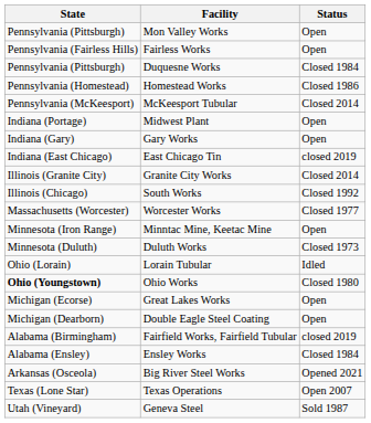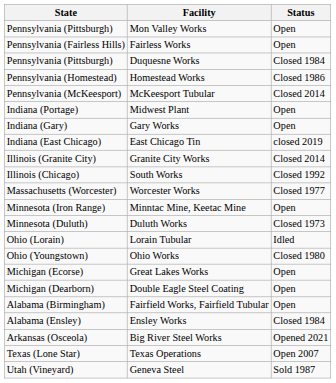Ohio Works | State: bold -> normal
Fairfield Works, Fairfield Tubular | Status: closed 2019 -> Open
